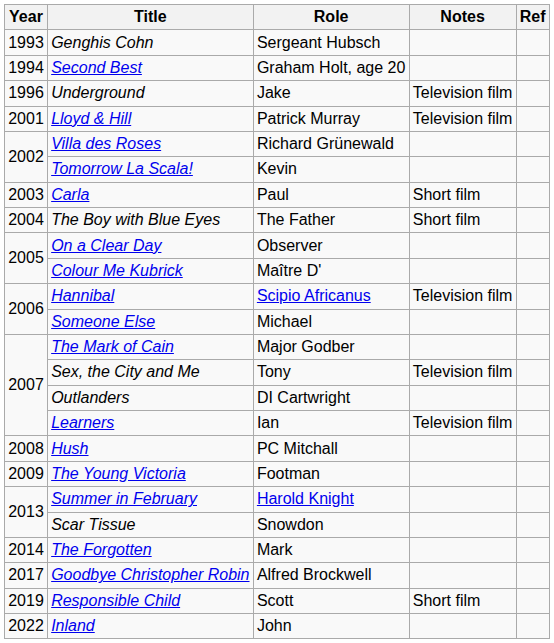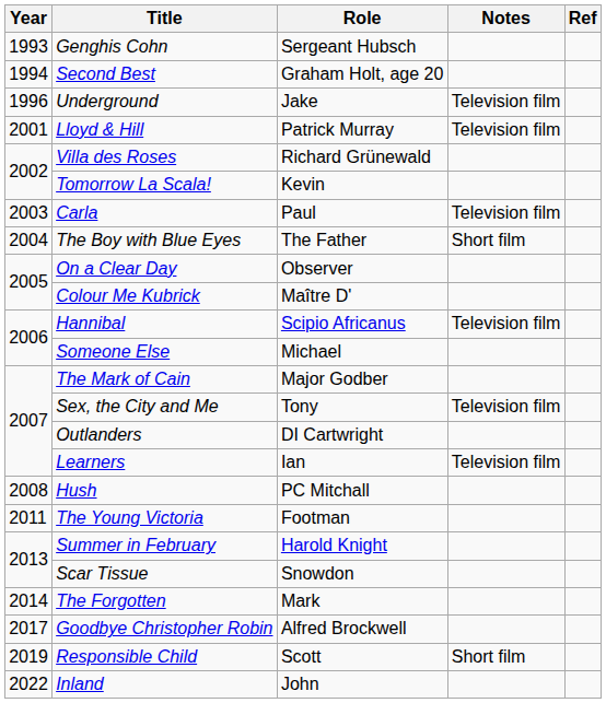Carla | Notes: Short film -> Television film
The Young Victoria | Year: 2009 -> 2011
